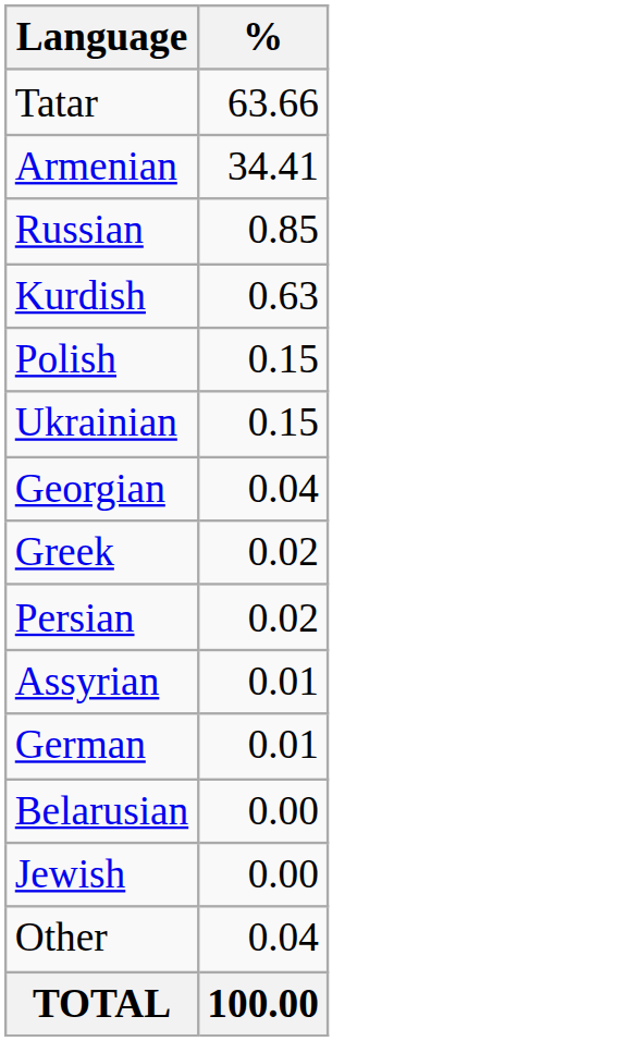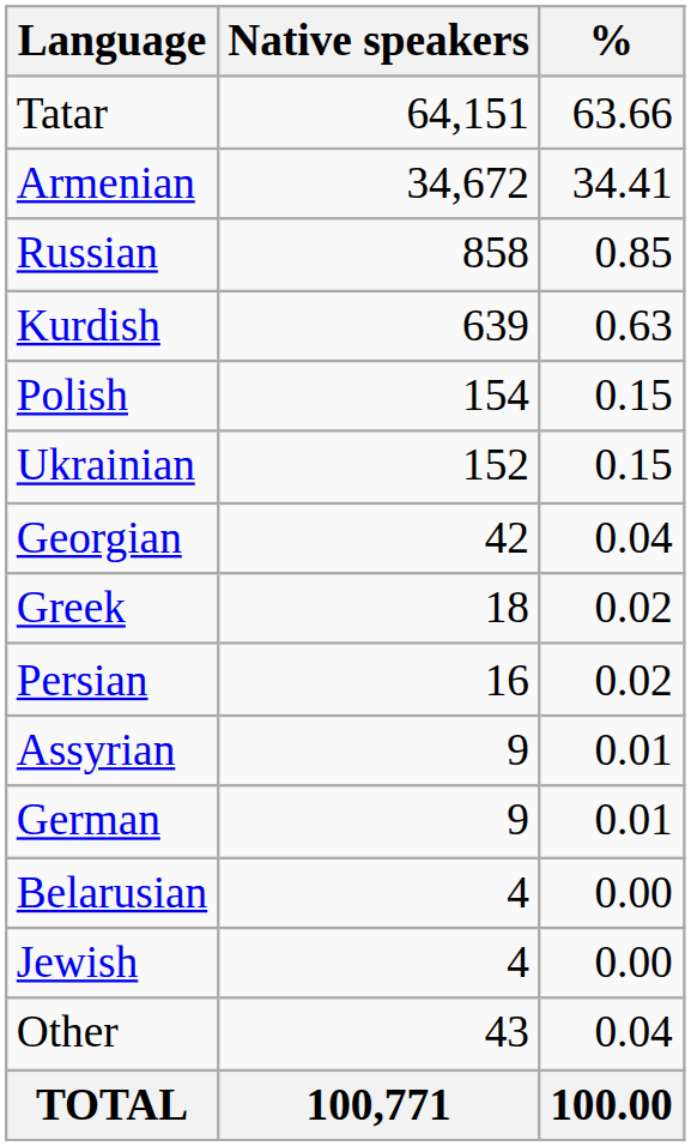+ column: Native speakers | 64,151 | 34,672 | 858 | 639 | 154 | 152 | 42 | 18 | 16 | 9 | 9 | 4 | 4 | 43 | 100,771
